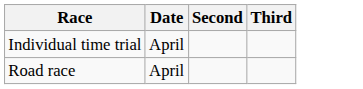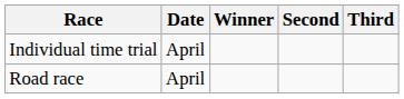+ column: Winner
